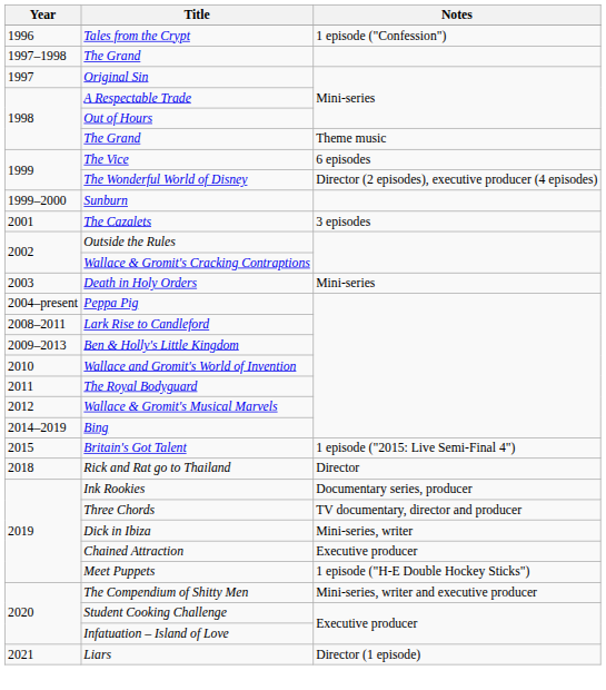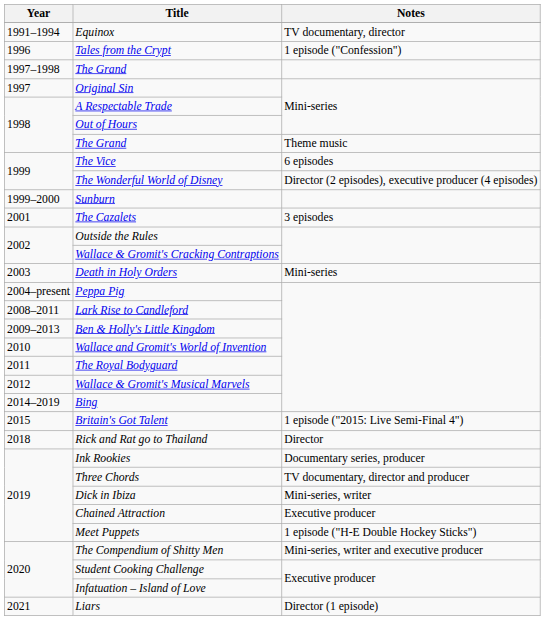+ row: 1991–1994 | Equinox | TV documentary, director
